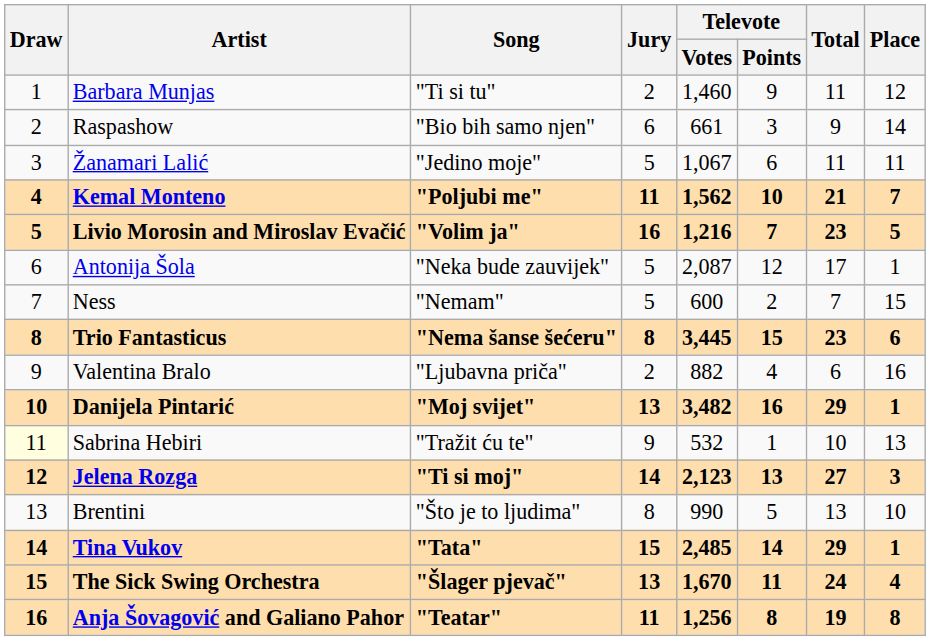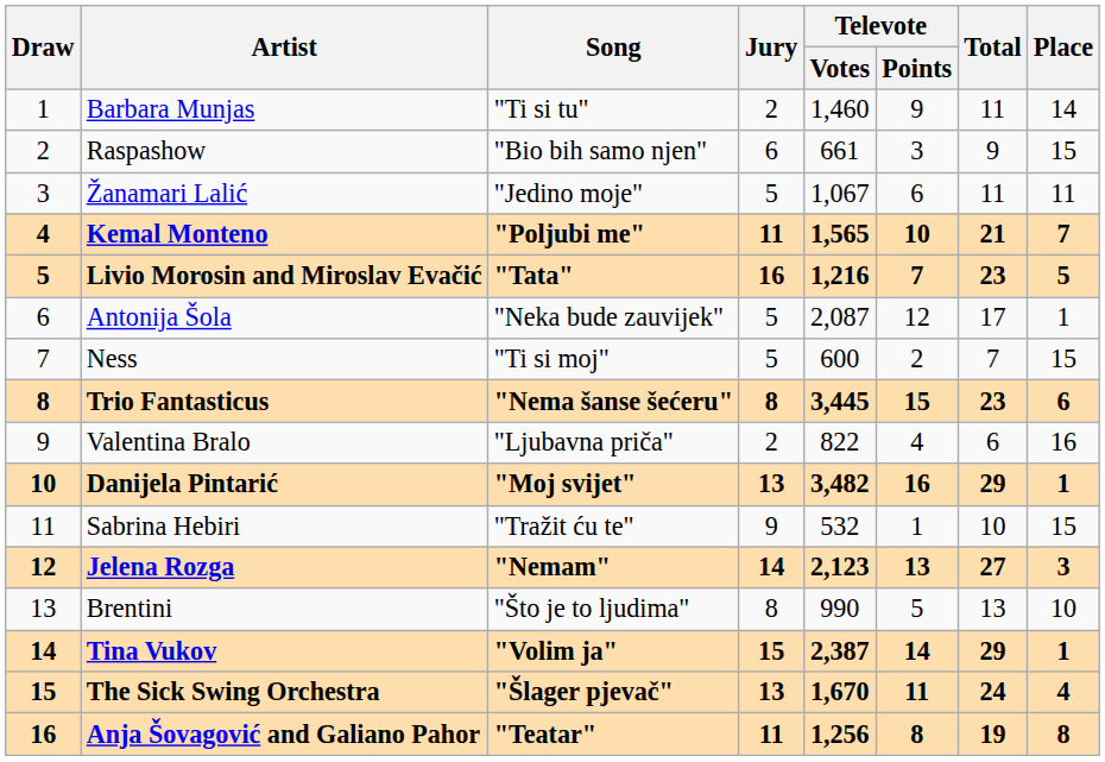Barbara Munjas | Place: 12 -> 14
Raspashow | Place: 14 -> 15
Kemal Monteno | Televote / Votes: 1,562 -> 1,565
Livio Morosin and Miroslav Evačić | Song: "Volim ja" -> "Tata"
Ness | Song: "Nemam" -> "Ti si moj"
Valentina Bralo | Televote / Votes: 882 -> 822
Sabrina Hebiri | Draw: lightyellow background -> no background
Sabrina Hebiri | Place: 13 -> 15
Jelena Rozga | Song: "Ti si moj" -> "Nemam"
Tina Vukov | Song: "Tata" -> "Volim ja"
Tina Vukov | Televote / Votes: 2,485 -> 2,387
